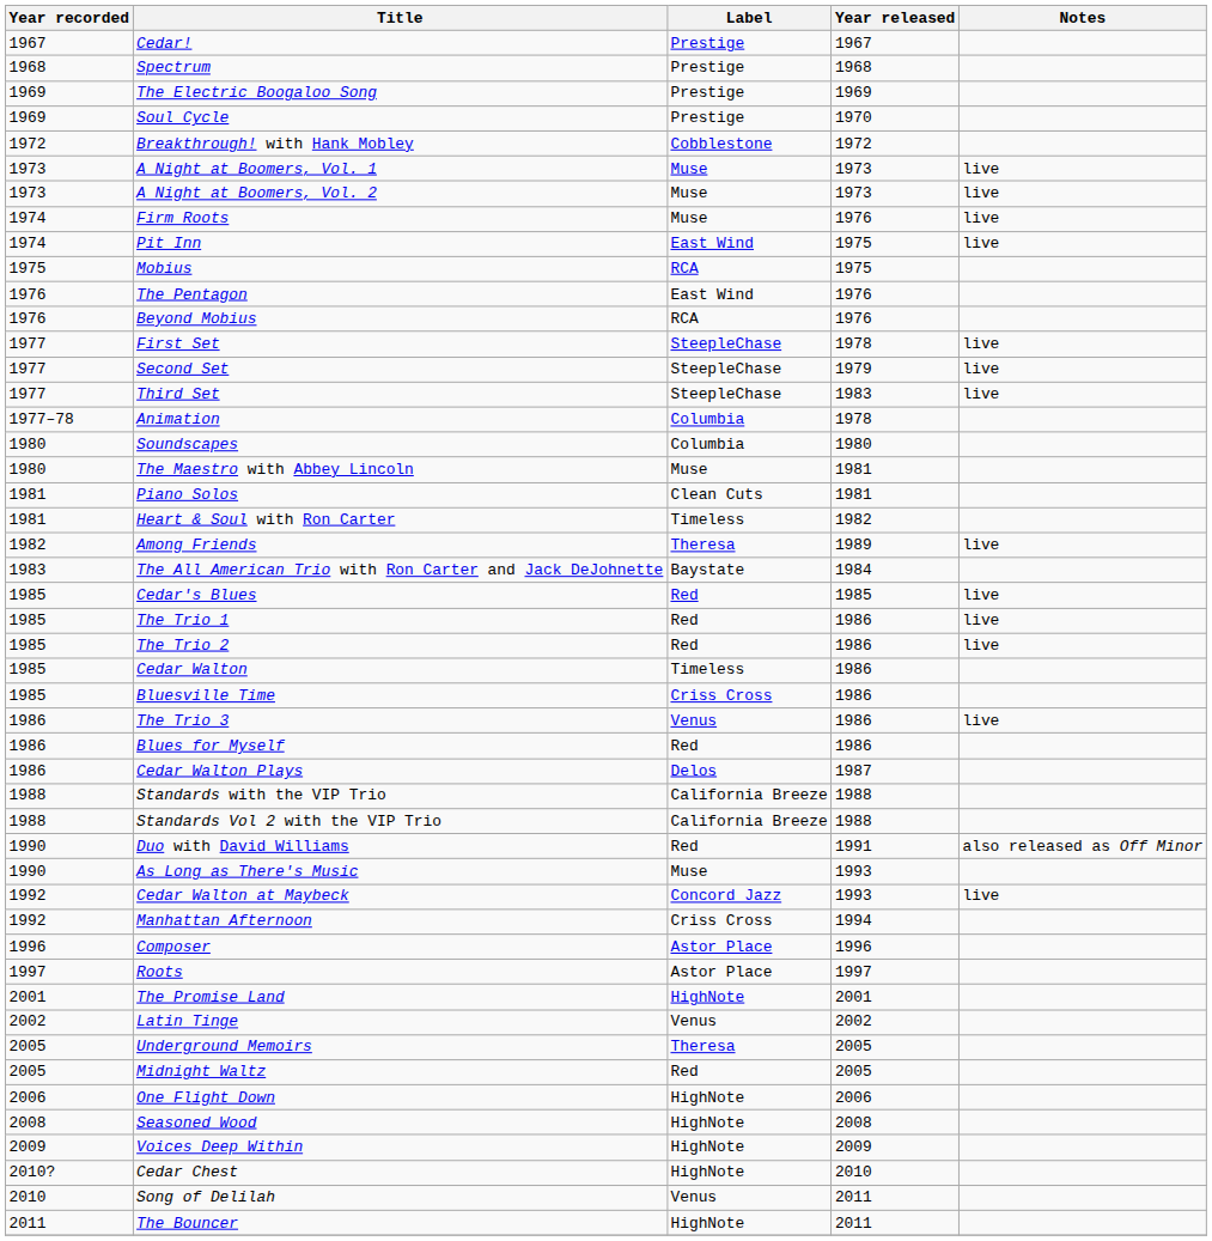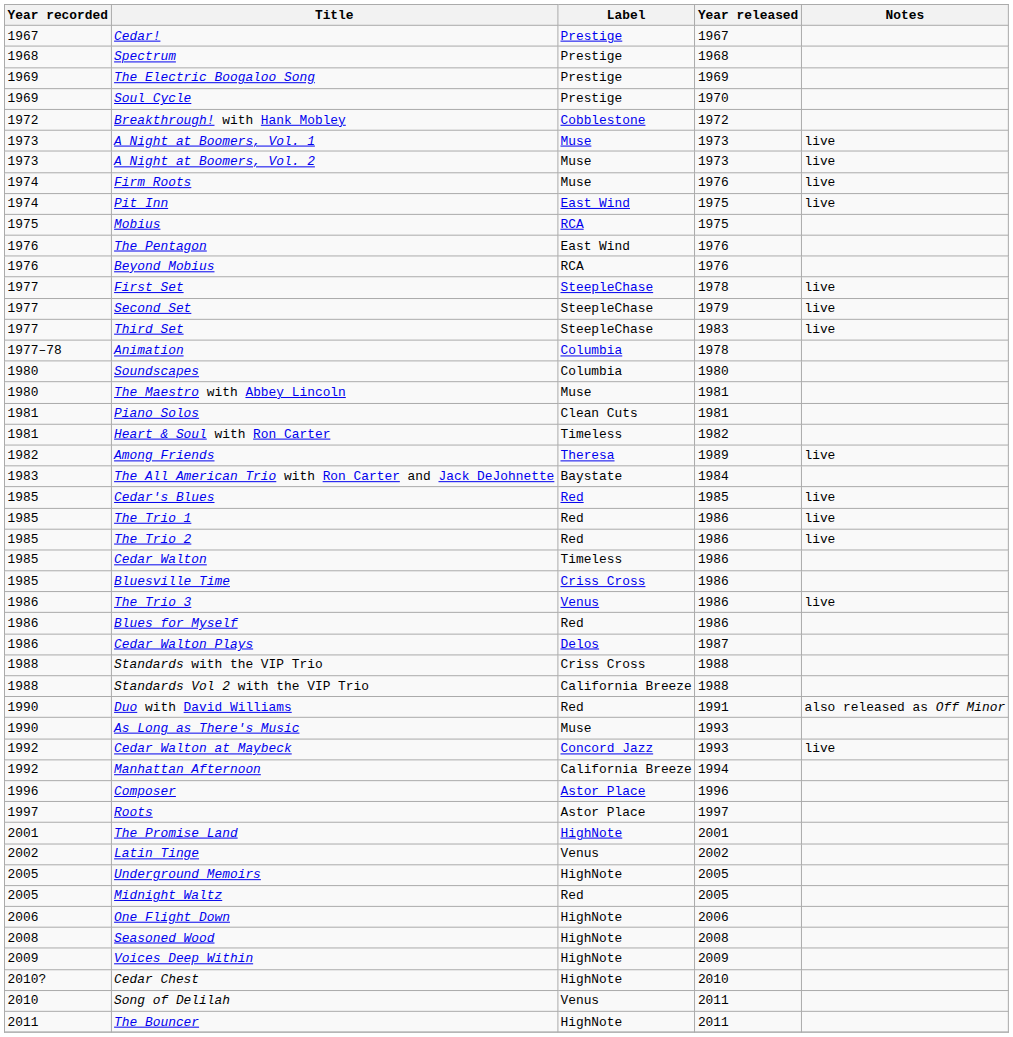Standards with the VIP Trio | Label: California Breeze -> Criss Cross
Manhattan Afternoon | Label: Criss Cross -> California Breeze
Underground Memoirs | Label: Theresa -> HighNote
